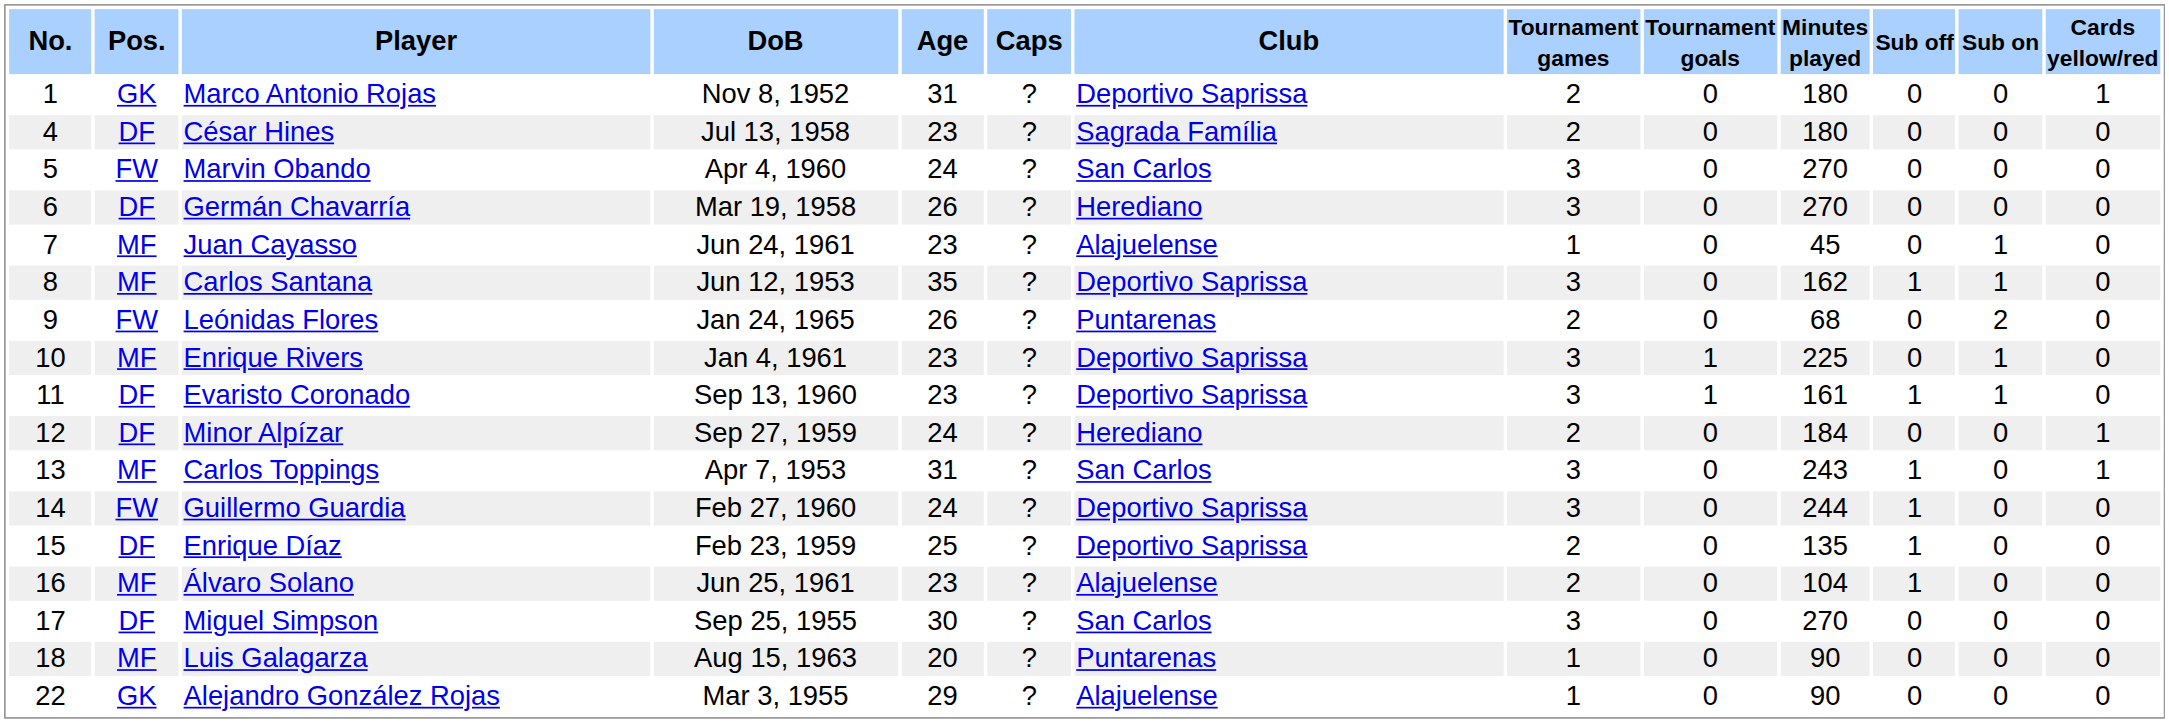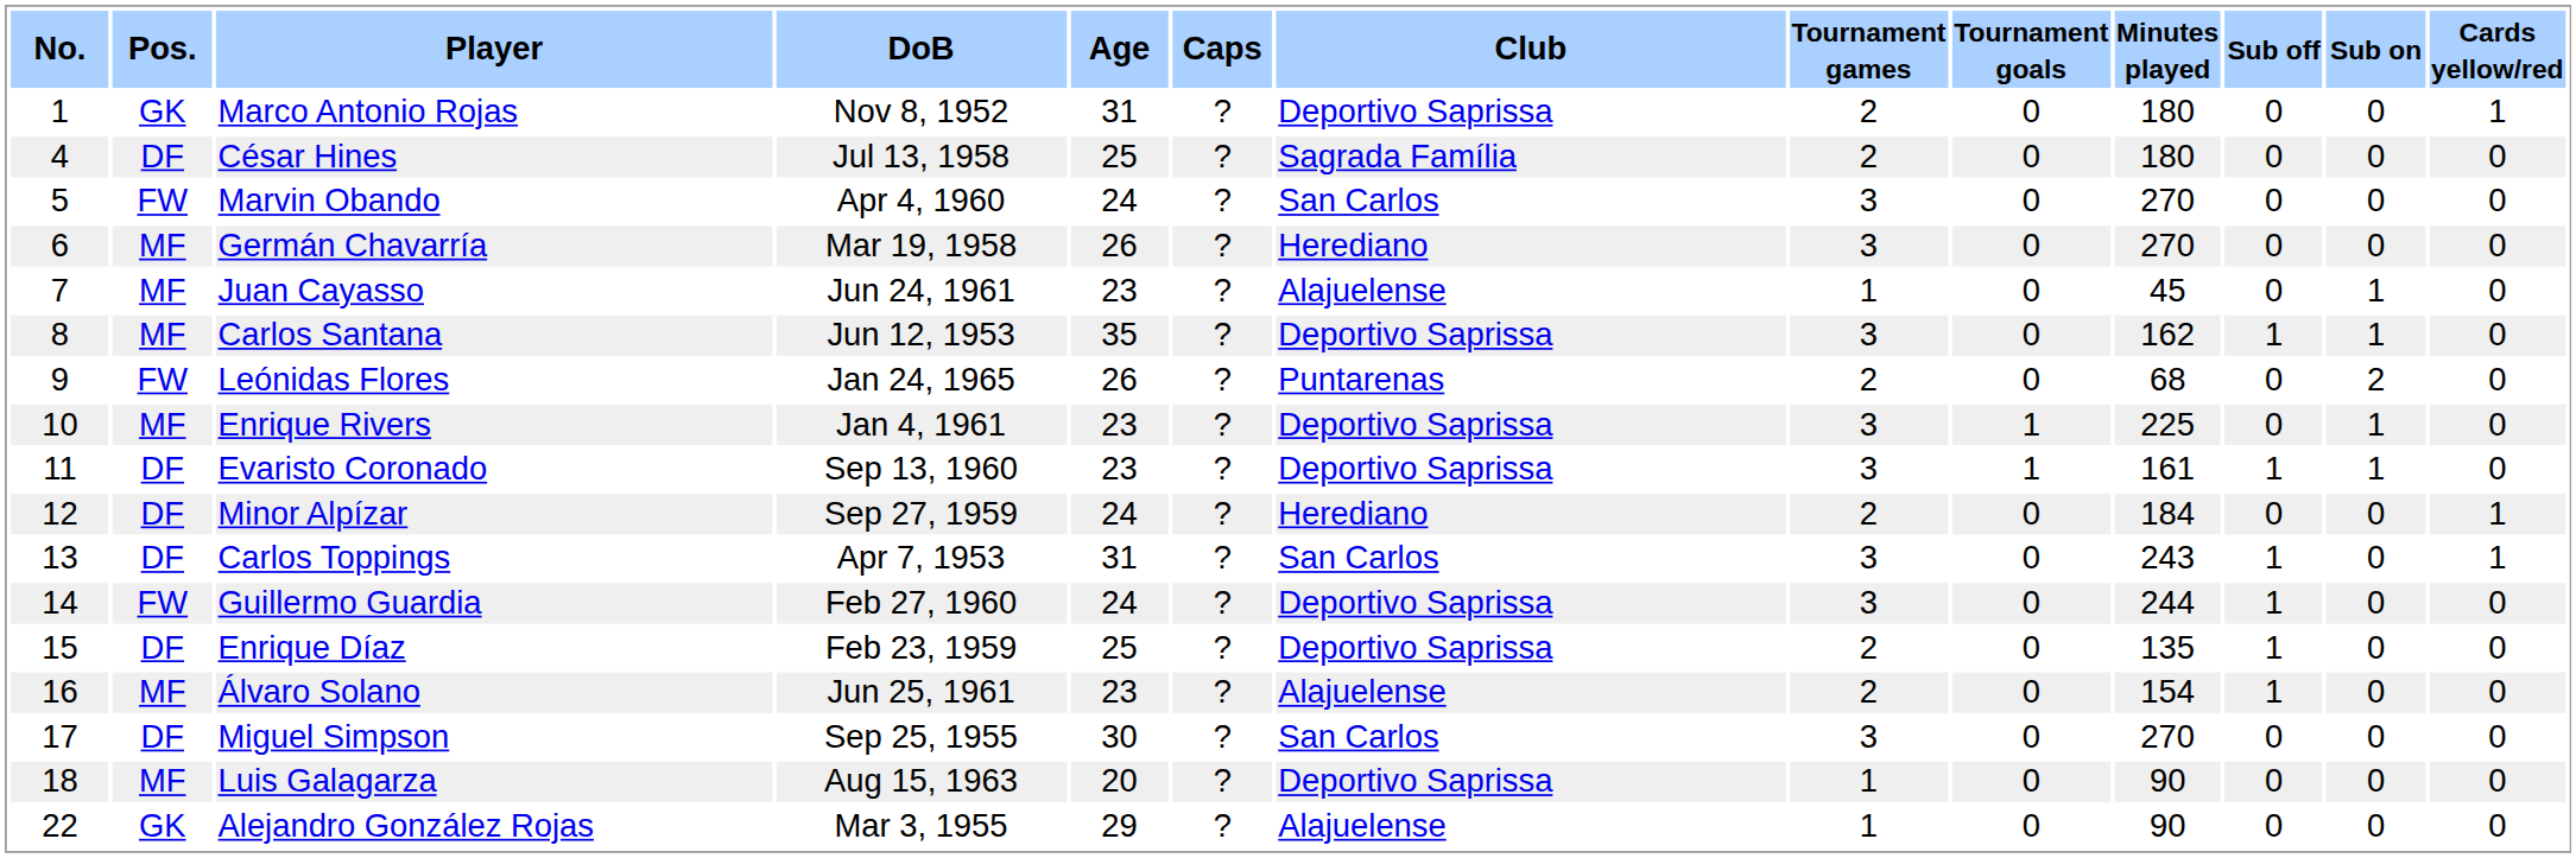César Hines | Age: 23 -> 25
Germán Chavarría | Pos.: DF -> MF
Carlos Toppings | Pos.: MF -> DF
Álvaro Solano | Minutes played: 104 -> 154
Luis Galagarza | Club: Puntarenas -> Deportivo Saprissa
